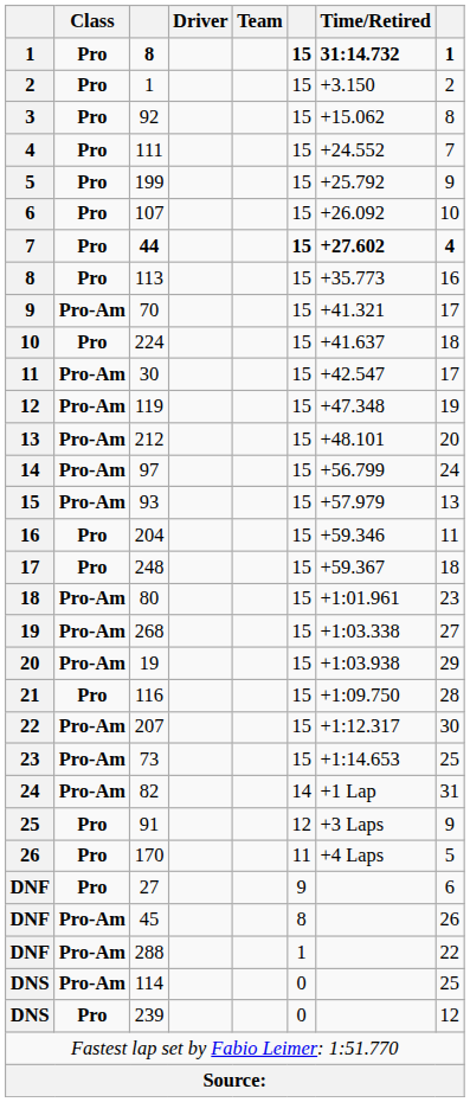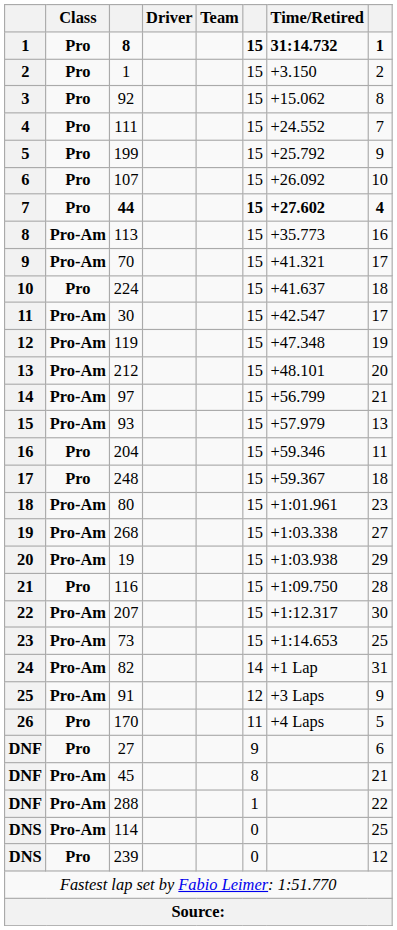113 | Class: Pro -> Pro-Am
97 | column 8: 24 -> 21
91 | Class: Pro -> Pro-Am
45 | column 8: 26 -> 21
